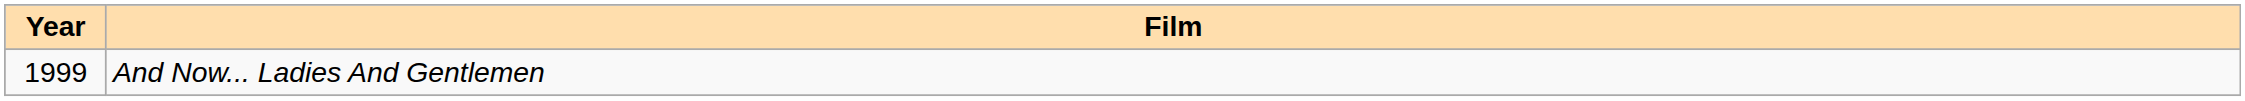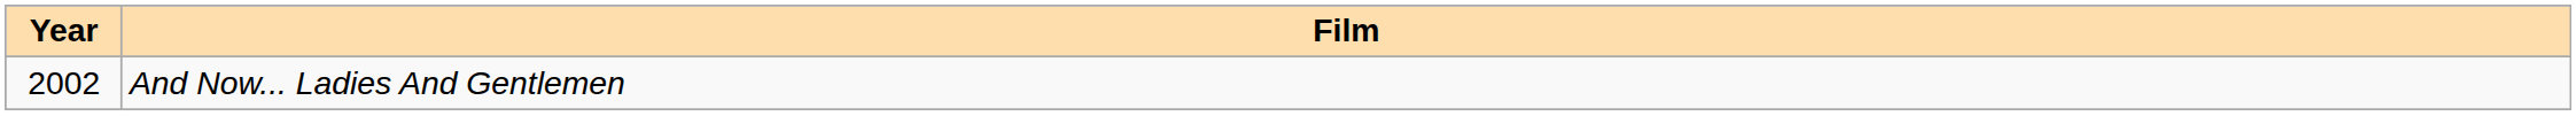And Now... Ladies And Gentlemen | Year: 1999 -> 2002
